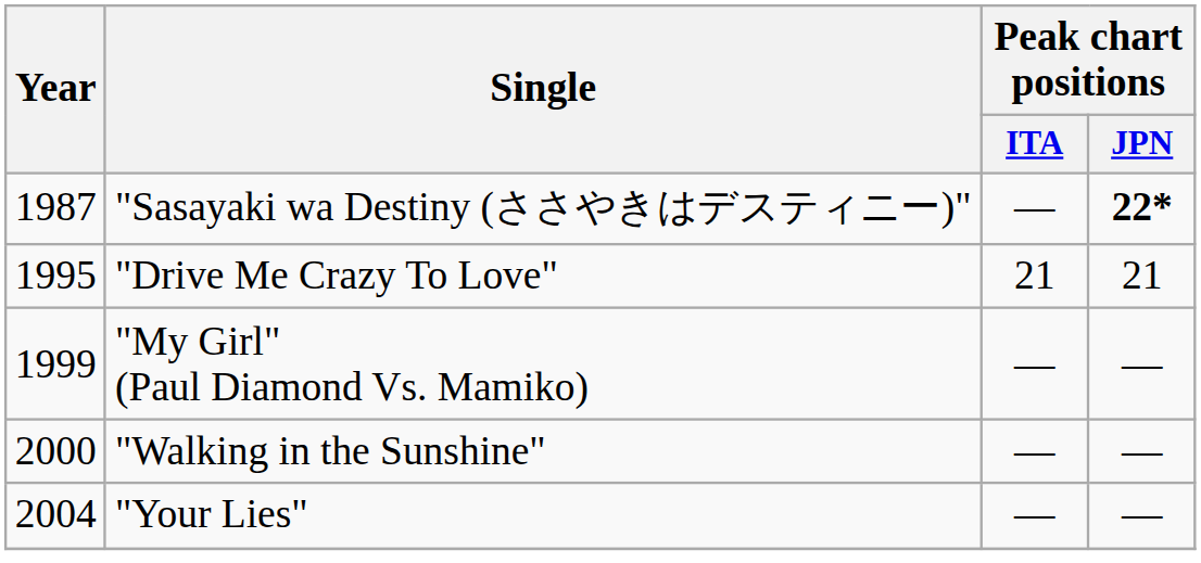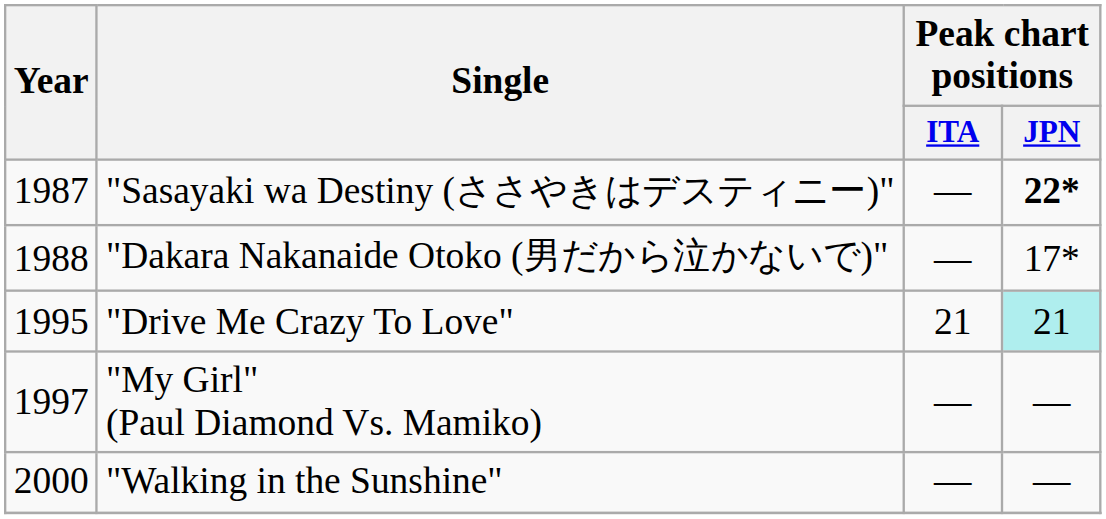+ row: 1988 | "Dakara Nakanaide Otoko (男だから泣かないで)" | — | 17*
"Drive Me Crazy To Love" | Peak chart positions / JPN: no background -> paleturquoise background
"My Girl" (Paul Diamond Vs. Mamiko) | Year: 1999 -> 1997
- row: 2004 | "Your Lies" | — | —
